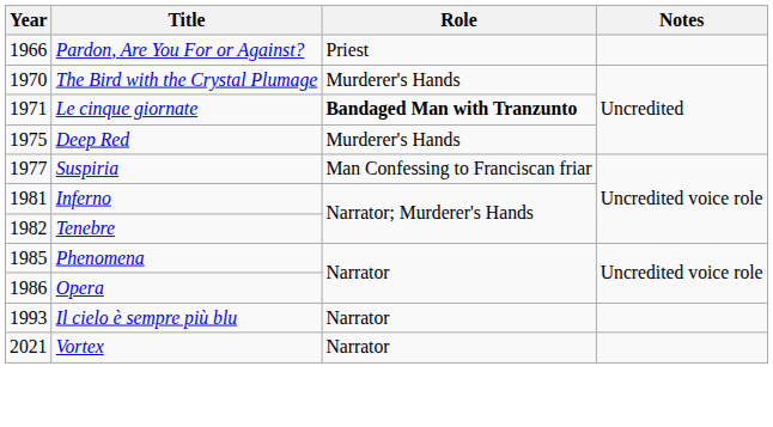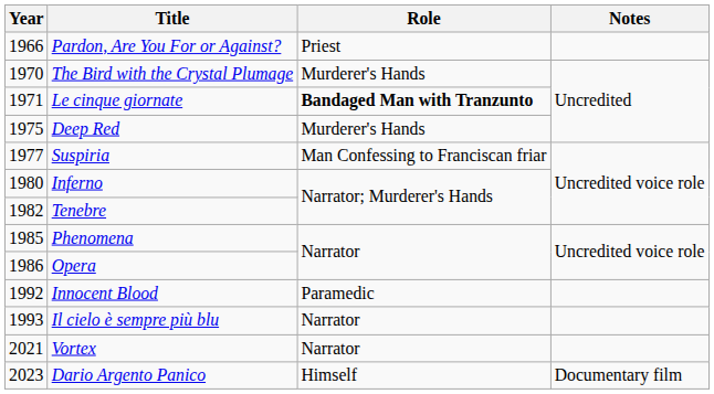Inferno | Year: 1981 -> 1980
+ row: 1992 | Innocent Blood | Paramedic
+ row: 2023 | Dario Argento Panico | Himself | Documentary film
